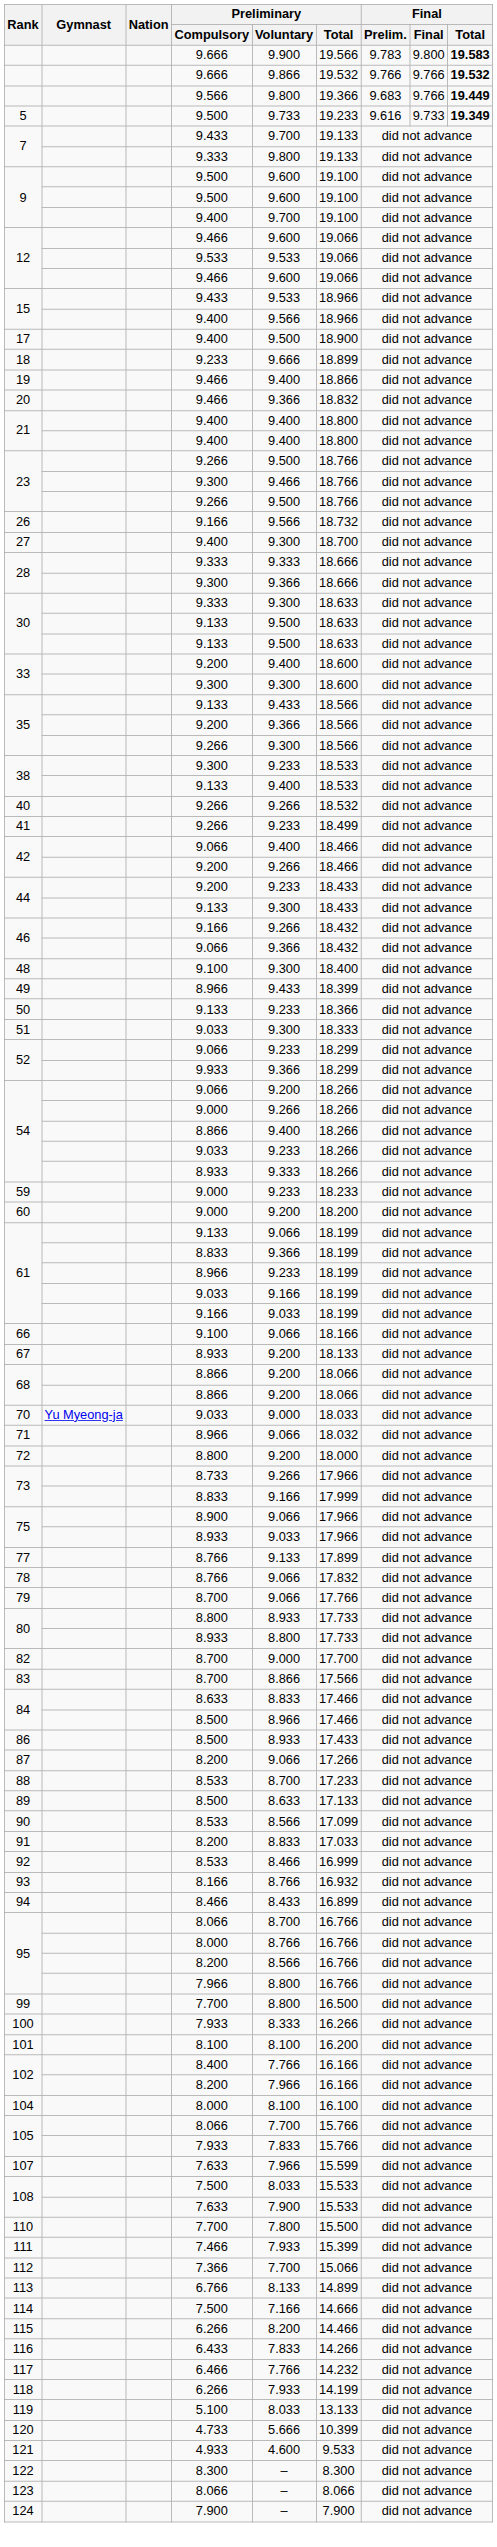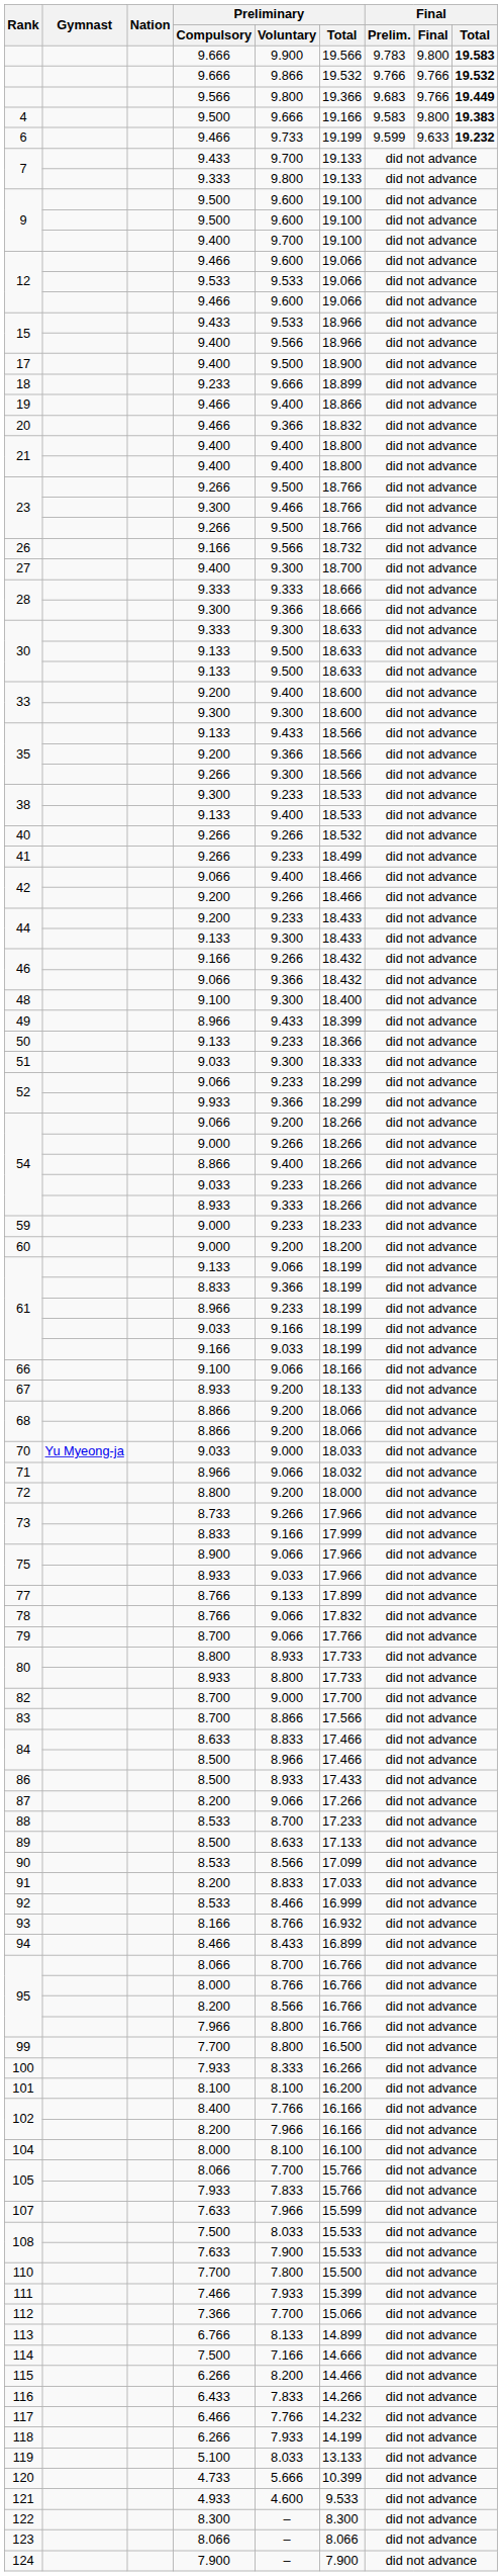+ row: 4 | 9.500 | 9.666 | 19.166 | 9.583 | 9.800 | 19.383
- row: 5 | 9.500 | 9.733 | 19.233 | 9.616 | 9.733 | 19.349
+ row: 6 | 9.466 | 9.733 | 19.199 | 9.599 | 9.633 | 19.232
